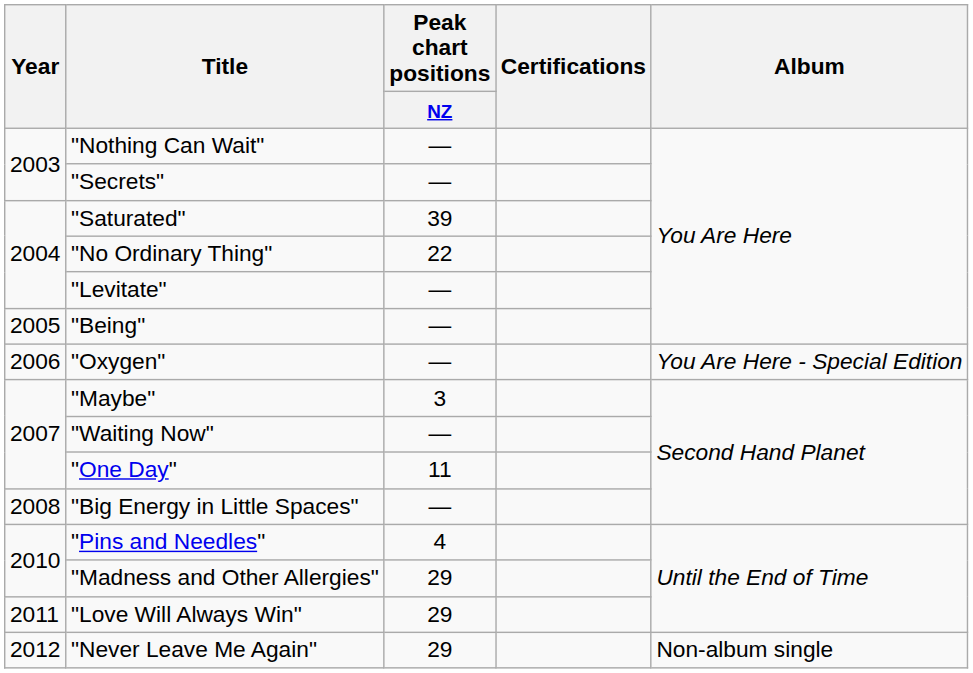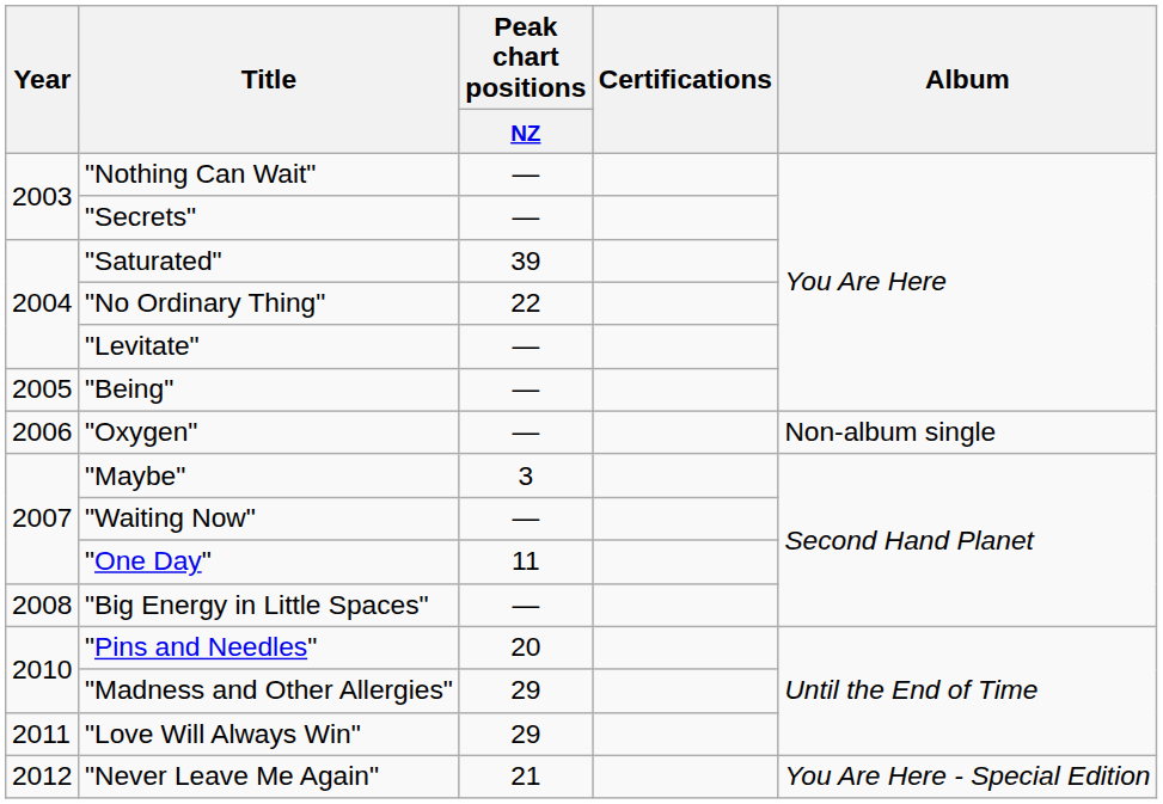"Oxygen" | Album: You Are Here - Special Edition -> Non-album single
"Pins and Needles" | Peak chart positions / NZ: 4 -> 20
"Never Leave Me Again" | Peak chart positions / NZ: 29 -> 21
"Never Leave Me Again" | Album: Non-album single -> You Are Here - Special Edition
